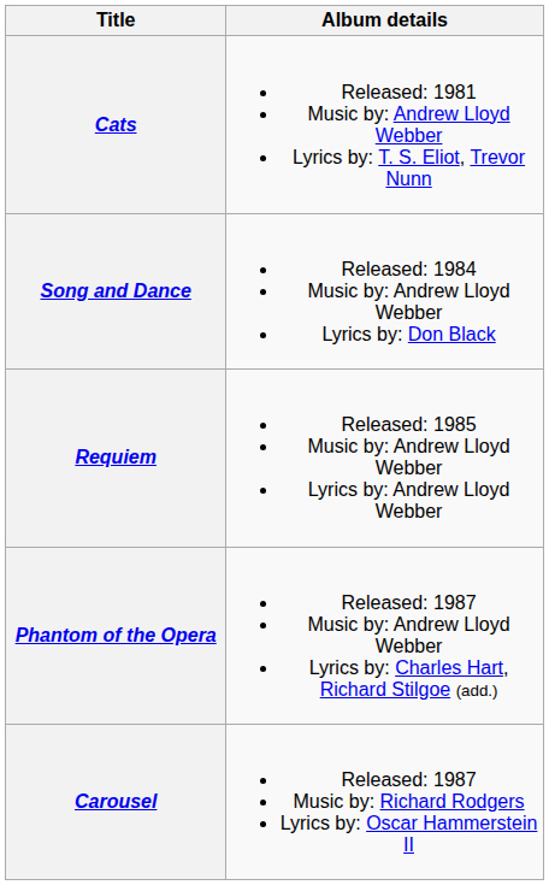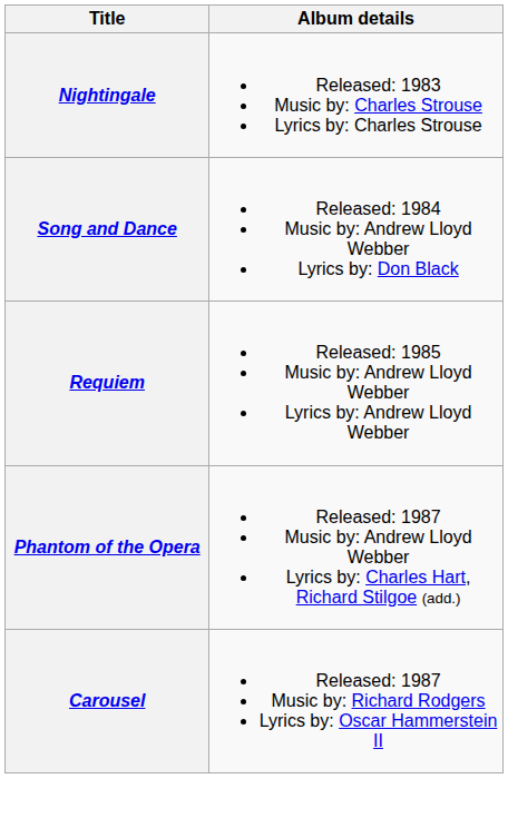- row: Cats | Released: 1981 Music by: Andrew Lloyd Webber Lyrics by: T. S. Eliot, Trevor Nunn
+ row: Nightingale | Released: 1983 Music by: Charles Strouse Lyrics by: Charles Strouse
